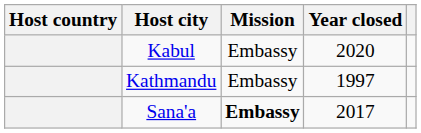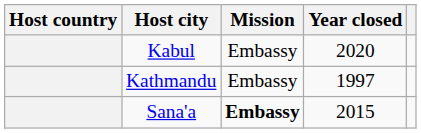Sana'a | Year closed: 2017 -> 2015
